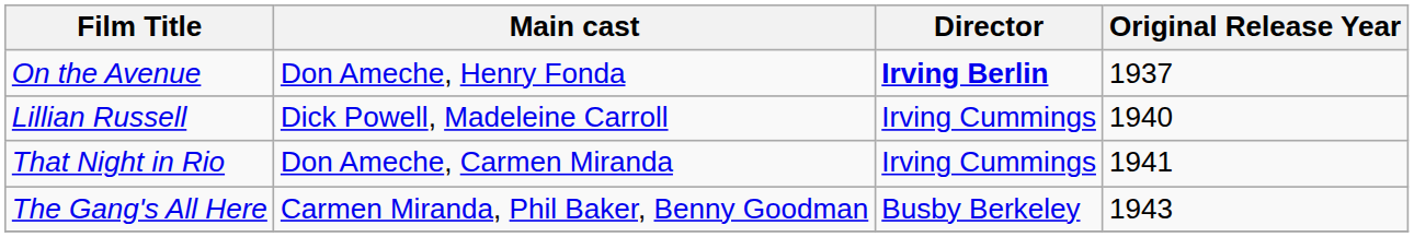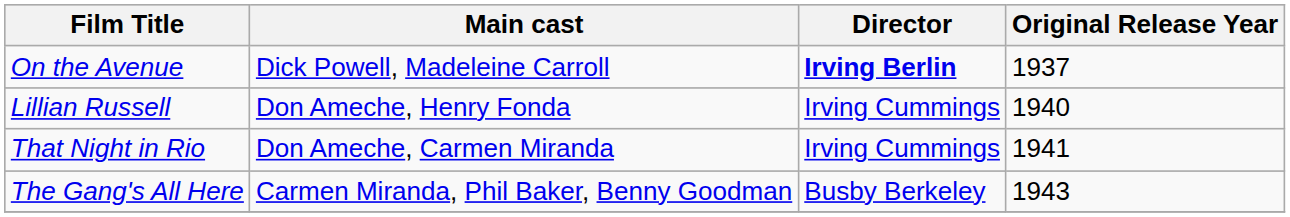On the Avenue | Main cast: Don Ameche, Henry Fonda -> Dick Powell, Madeleine Carroll
Lillian Russell | Main cast: Dick Powell, Madeleine Carroll -> Don Ameche, Henry Fonda
